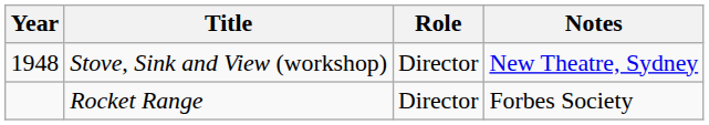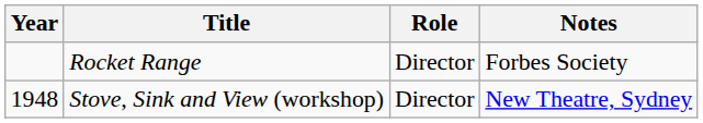rows swapped: Stove, Sink and View (workshop) <-> Rocket Range
